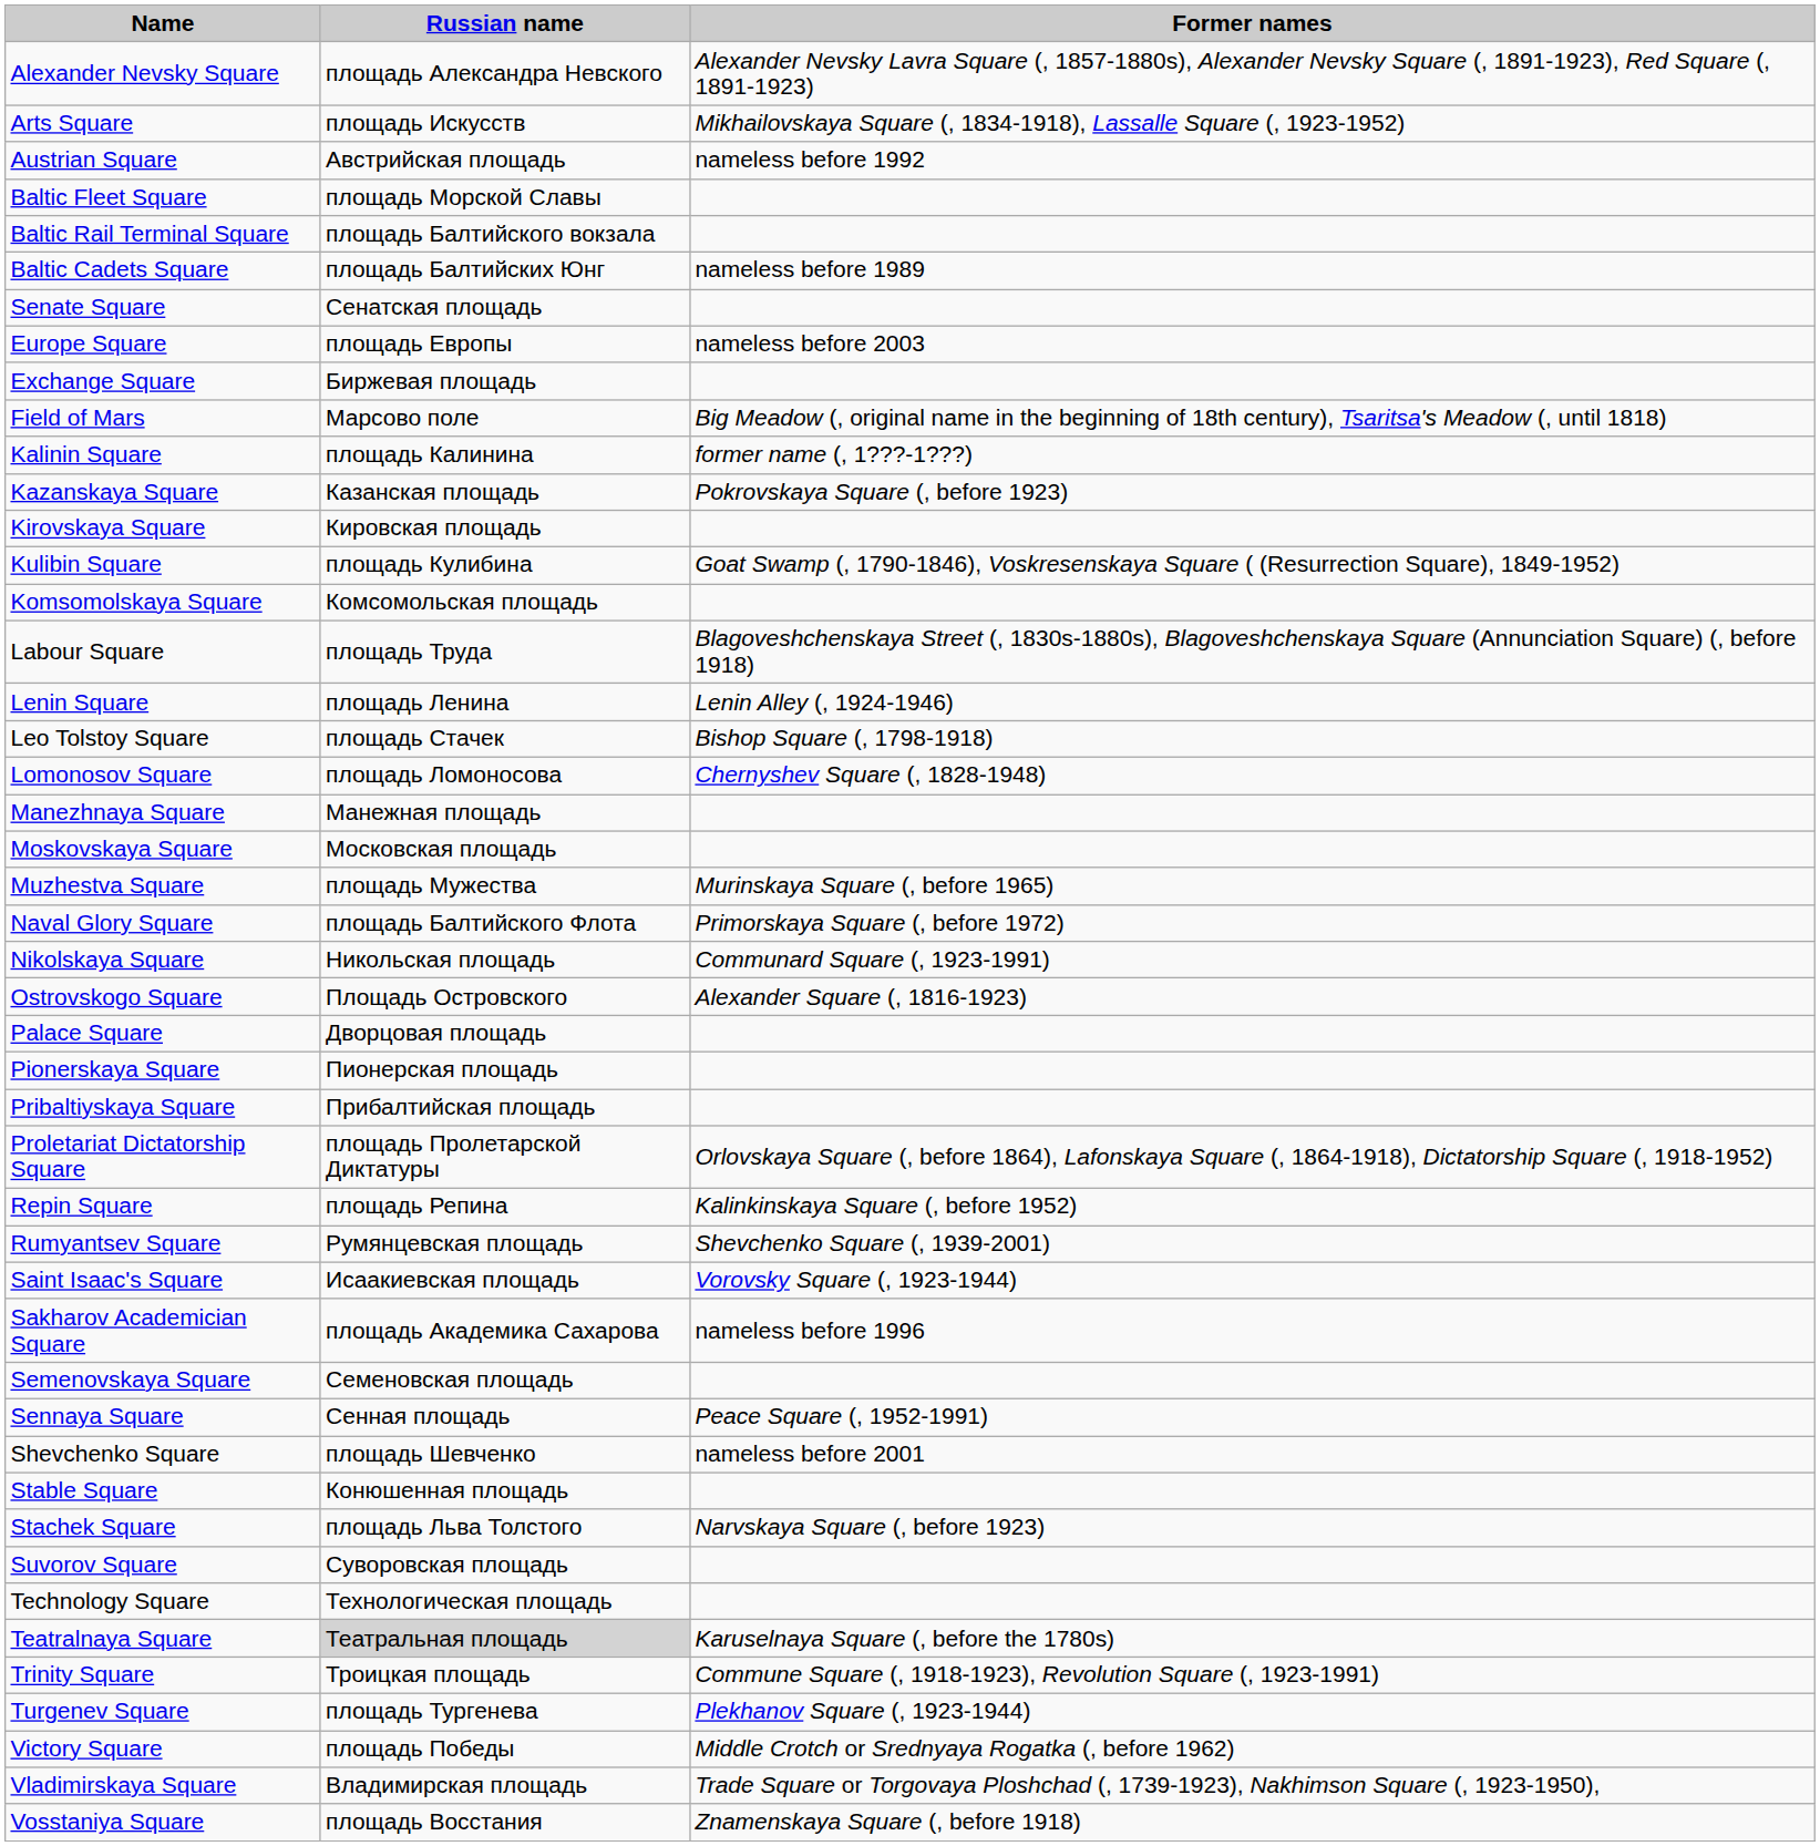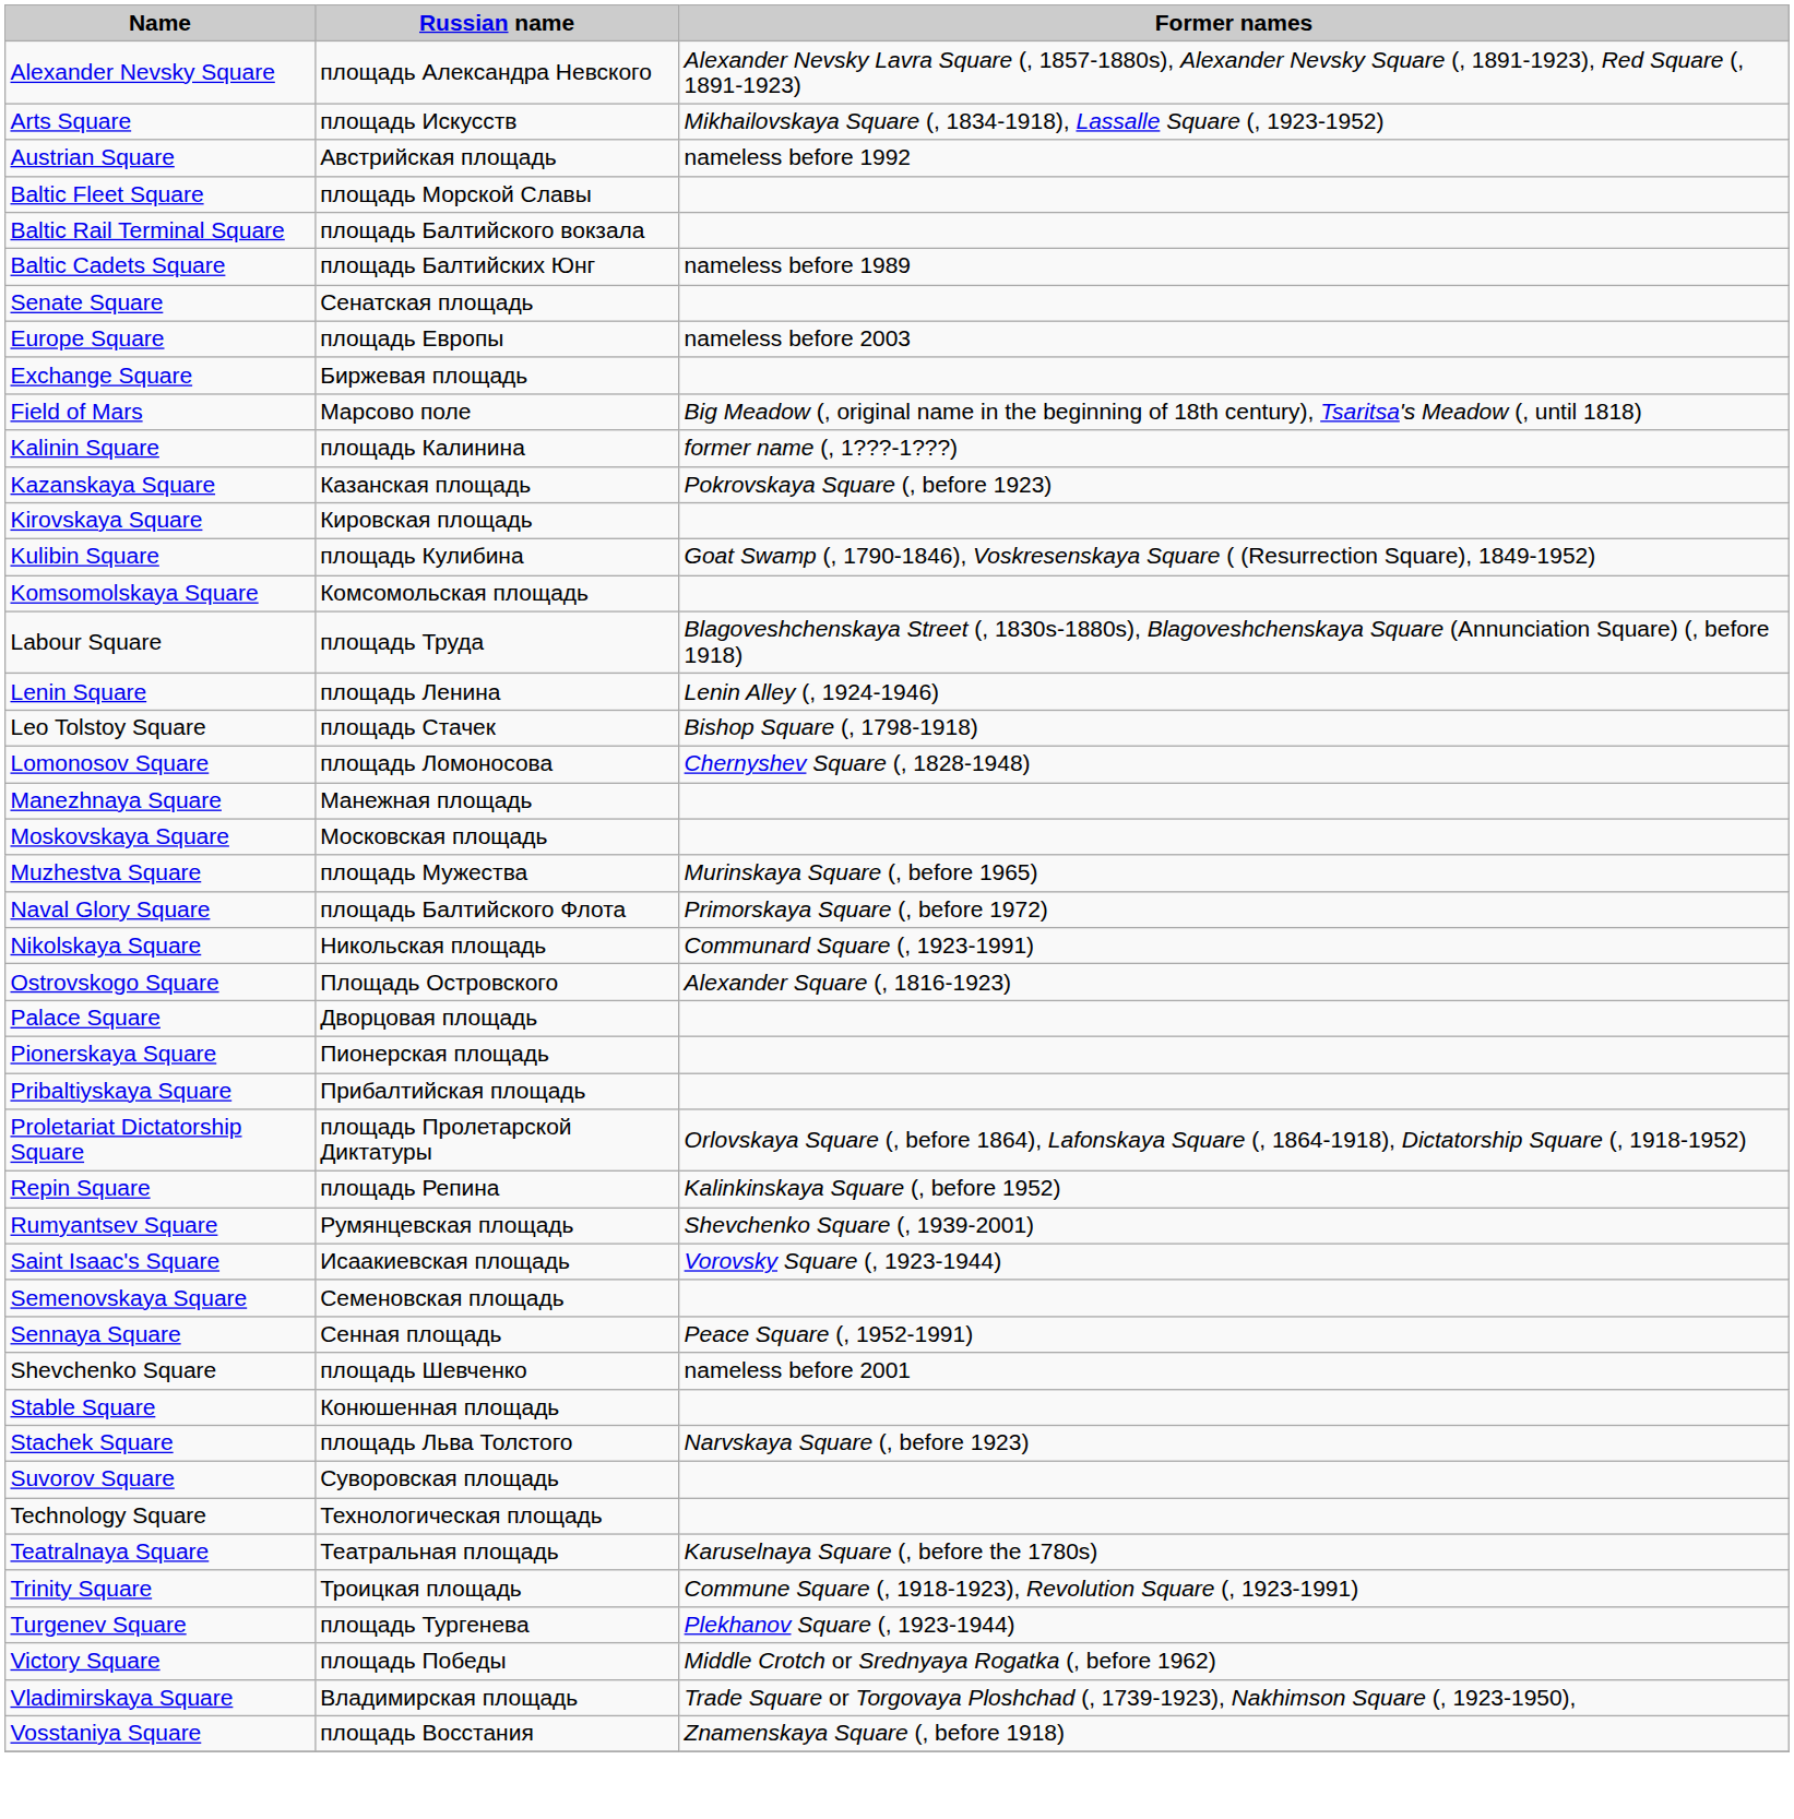- row: Sakharov Academician Square | площадь Академика Сахарова | nameless before 1996
Teatralnaya Square | Russian name: lightgrey background -> no background
